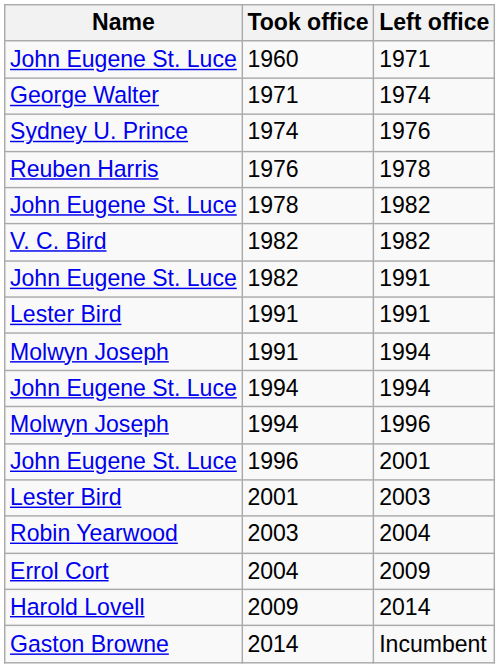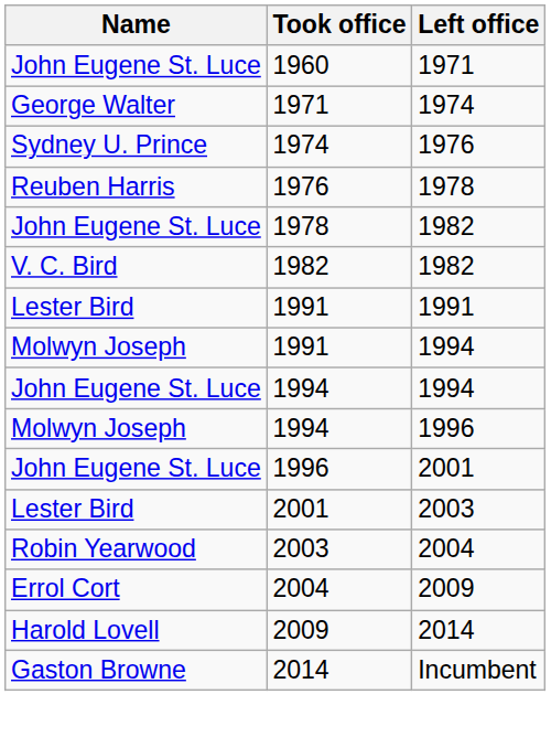- row: John Eugene St. Luce | 1982 | 1991
